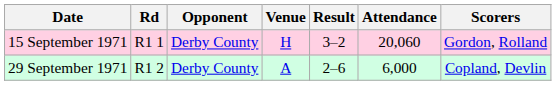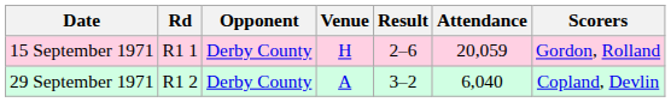15 September 1971 | Result: 3–2 -> 2–6
15 September 1971 | Attendance: 20,060 -> 20,059
29 September 1971 | Result: 2–6 -> 3–2
29 September 1971 | Attendance: 6,000 -> 6,040
